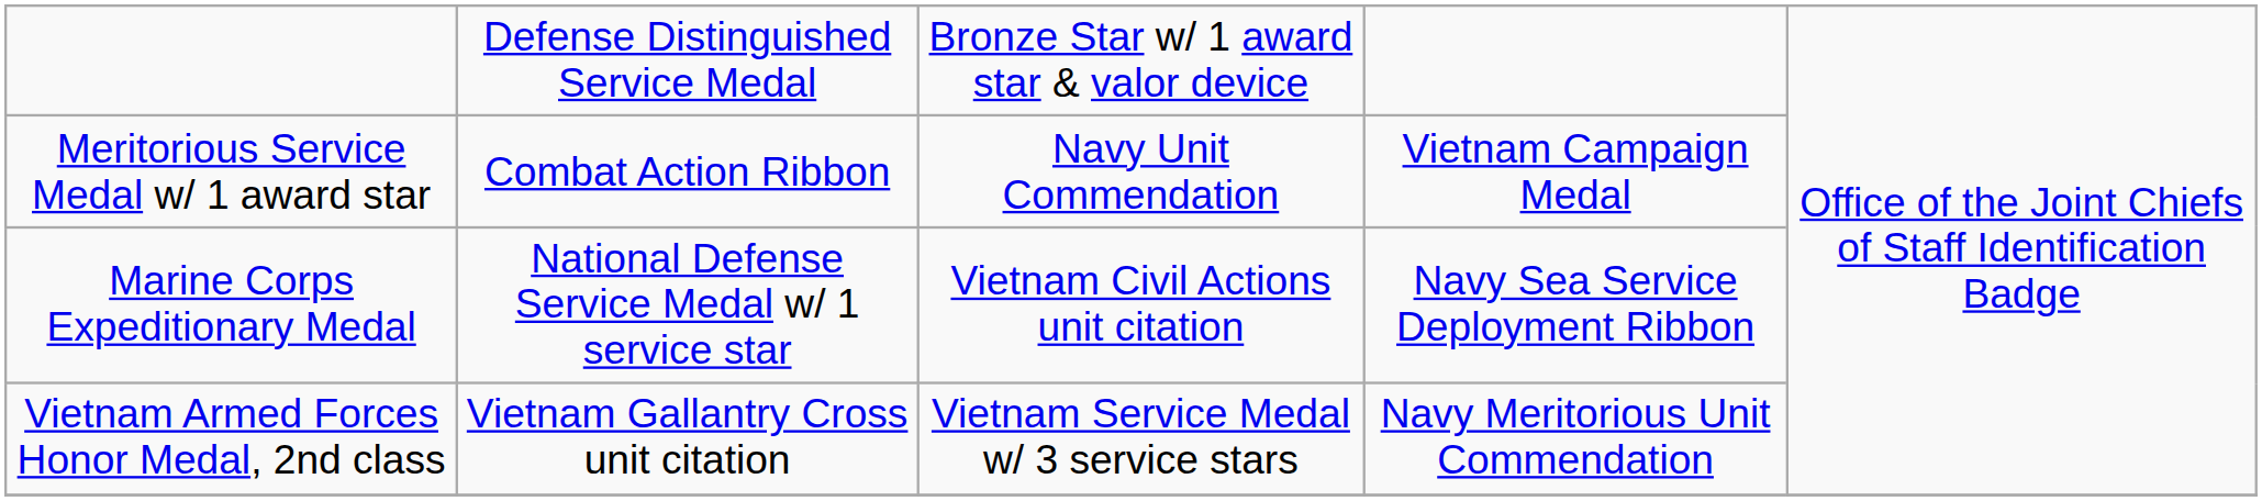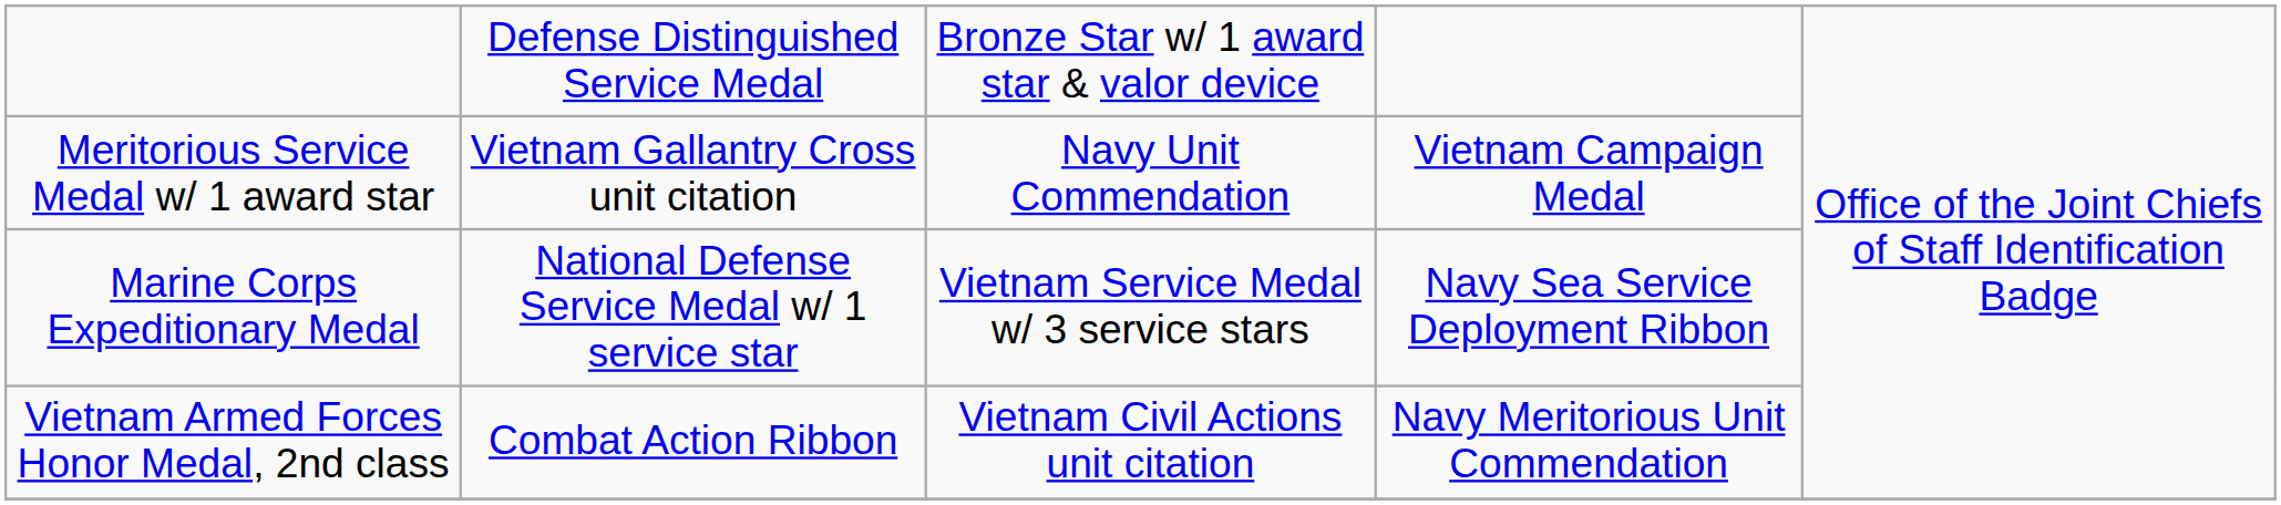Meritorious Service Medal w/ 1 award star | column 2: Combat Action Ribbon -> Vietnam Gallantry Cross unit citation
Marine Corps Expeditionary Medal | column 3: Vietnam Civil Actions unit citation -> Vietnam Service Medal w/ 3 service stars
Vietnam Armed Forces Honor Medal, 2nd class | column 2: Vietnam Gallantry Cross unit citation -> Combat Action Ribbon
Vietnam Armed Forces Honor Medal, 2nd class | column 3: Vietnam Service Medal w/ 3 service stars -> Vietnam Civil Actions unit citation
